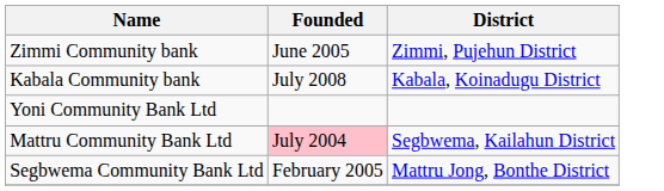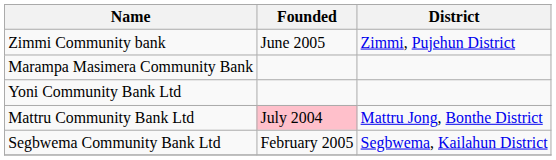- row: Kabala Community bank | July 2008 | Kabala, Koinadugu District
+ row: Marampa Masimera Community Bank
Mattru Community Bank Ltd | District: Segbwema, Kailahun District -> Mattru Jong, Bonthe District
Segbwema Community Bank Ltd | District: Mattru Jong, Bonthe District -> Segbwema, Kailahun District
